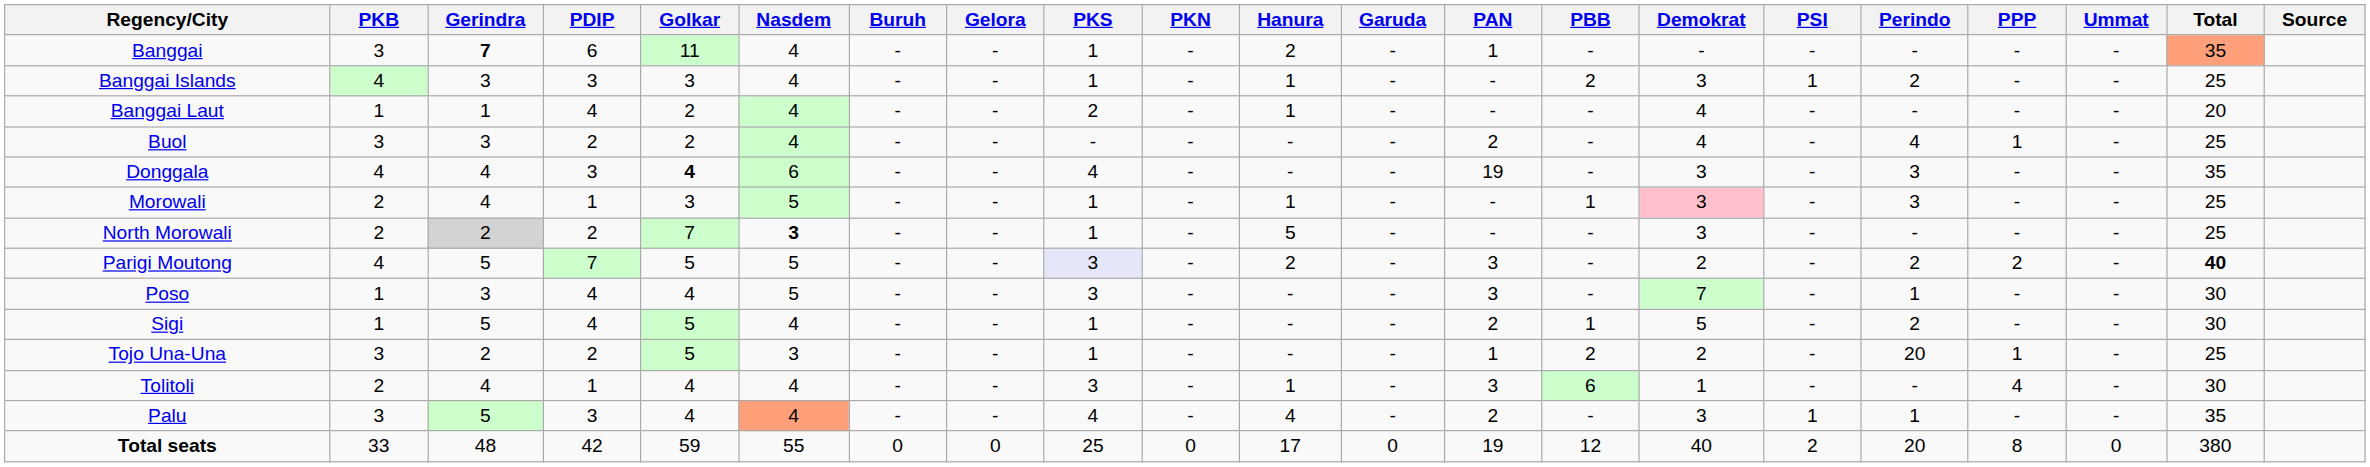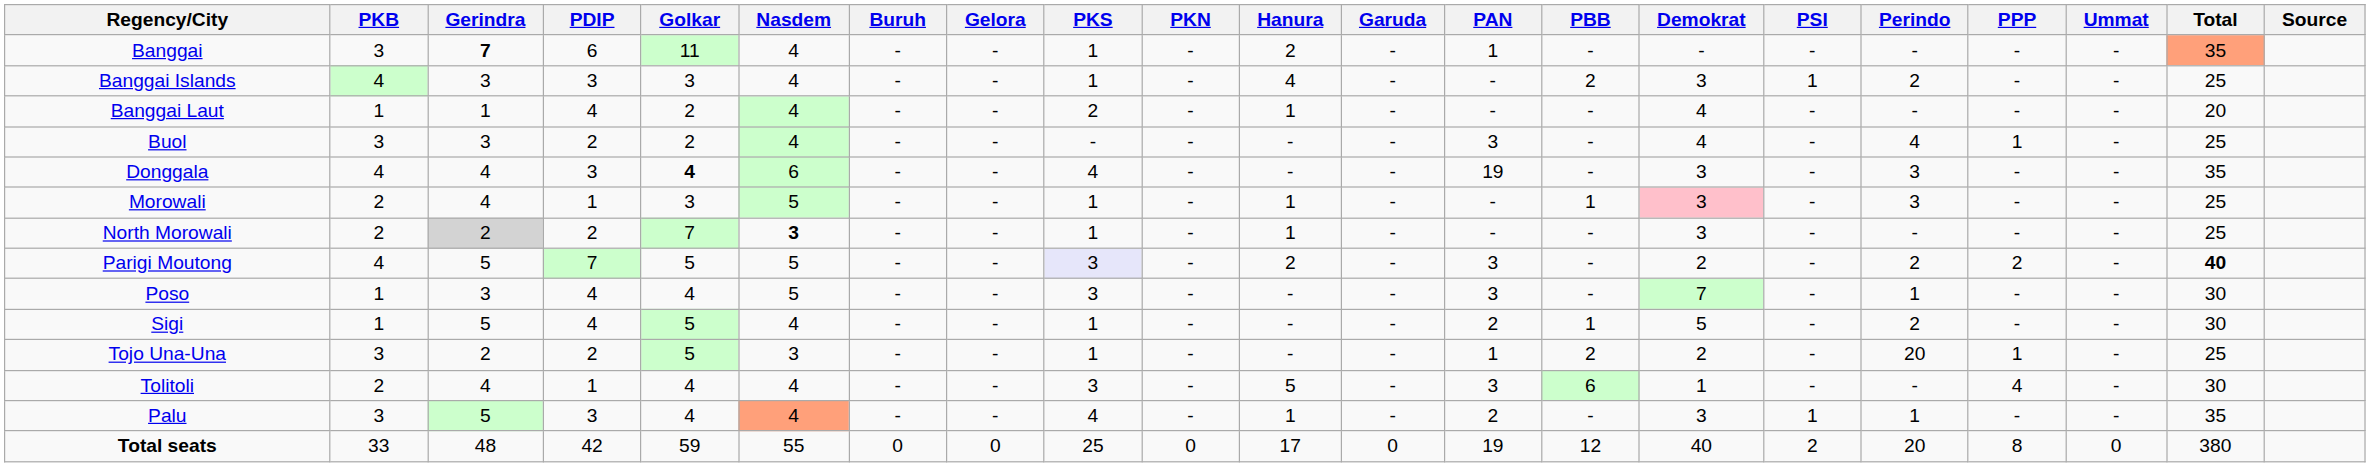Banggai Islands | Hanura: 1 -> 4
Buol | PAN: 2 -> 3
North Morowali | Hanura: 5 -> 1
Tolitoli | Hanura: 1 -> 5
Palu | Hanura: 4 -> 1
